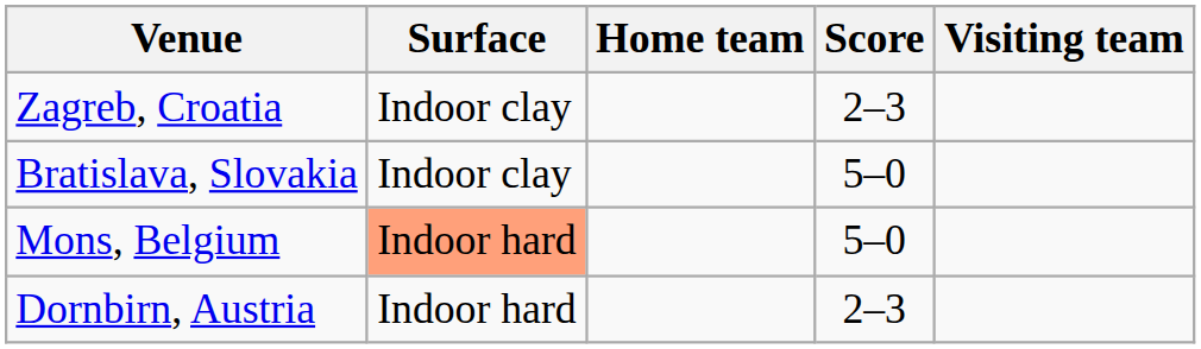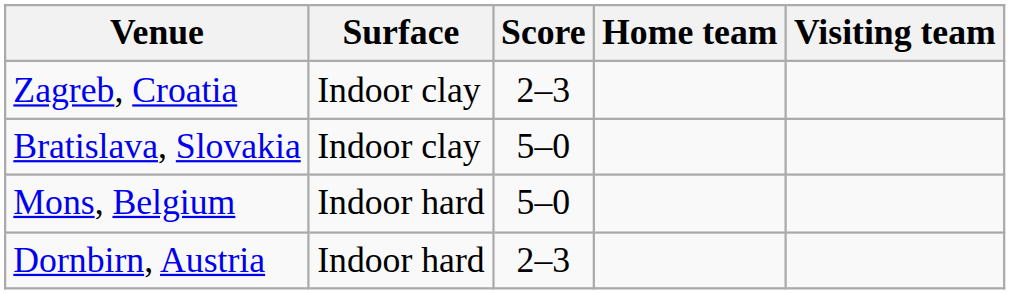columns swapped: Home team <-> Score
Mons, Belgium | Surface: lightsalmon background -> no background
